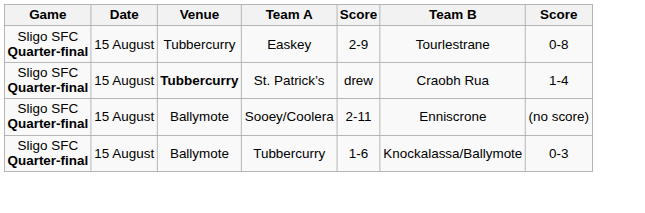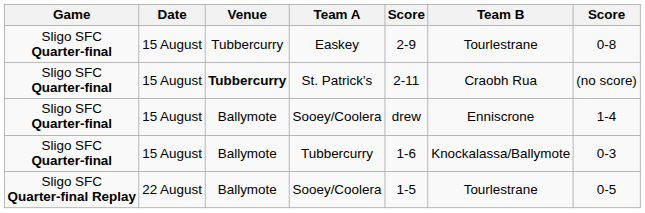St. Patrick’s | column 5: drew -> 2-11
St. Patrick’s | column 7: 1-4 -> (no score)
Sligo SFC Quarter-final / Sooey/Coolera | column 5: 2-11 -> drew
Sligo SFC Quarter-final / Sooey/Coolera | column 7: (no score) -> 1-4
+ row: Sligo SFC Quarter-final Replay | 22 August | Ballymote | Sooey/Coolera | 1-5 | Tourlestrane | 0-5
